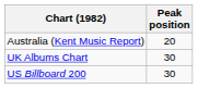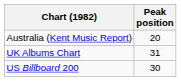UK Albums Chart | Peak position: 30 -> 31
